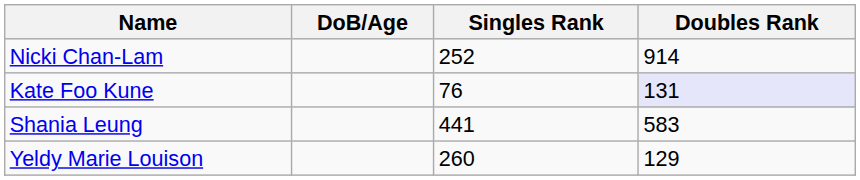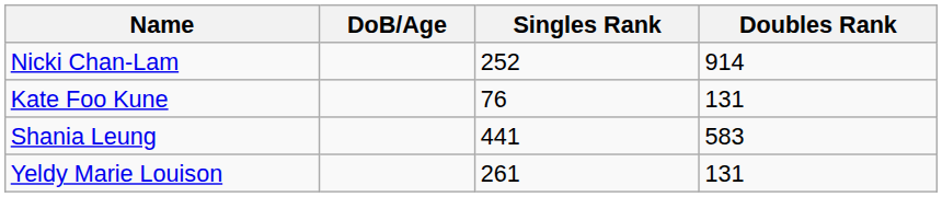Kate Foo Kune | Doubles Rank: lavender background -> no background
Yeldy Marie Louison | Singles Rank: 260 -> 261
Yeldy Marie Louison | Doubles Rank: 129 -> 131
